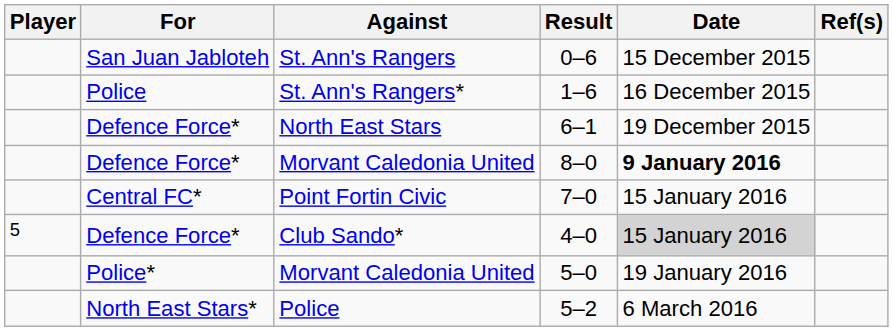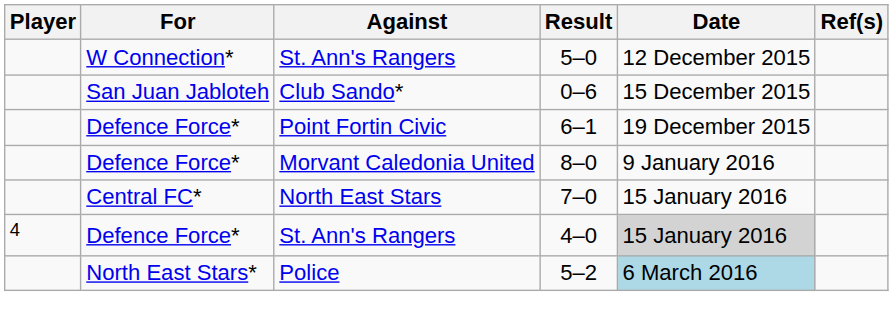+ row: W Connection* | St. Ann's Rangers | 5–0 | 12 December 2015
0–6 | Against: St. Ann's Rangers -> Club Sando*
- row: Police | St. Ann's Rangers* | 1–6 | 16 December 2015
6–1 | Against: North East Stars -> Point Fortin Civic
8–0 | Date: bold -> normal
7–0 | Against: Point Fortin Civic -> North East Stars
4–0 | Player: 5 -> 4
4–0 | Against: Club Sando* -> St. Ann's Rangers
- row: Police* | Morvant Caledonia United | 5–0 | 19 January 2016
5–2 | Date: no background -> lightblue background
